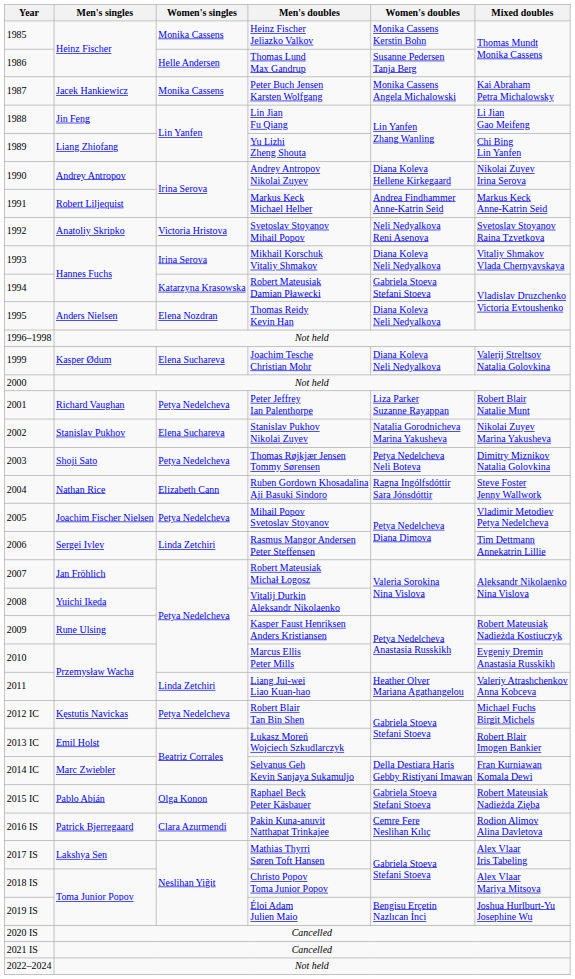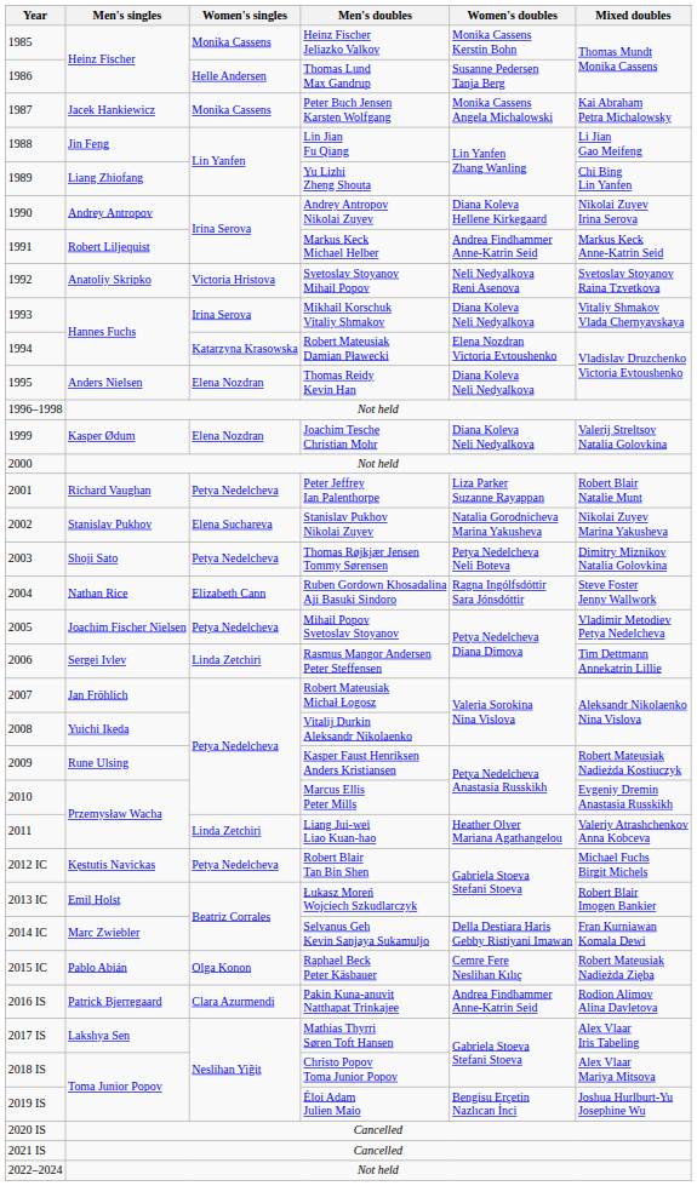Robert Mateusiak Damian Pławecki | Women's doubles: Gabriela Stoeva Stefani Stoeva -> Elena Nozdran Victoria Evtoushenko
Joachim Tesche Christian Mohr | Women's singles: Elena Suchareva -> Elena Nozdran
Raphael Beck Peter Käsbauer | Women's doubles: Gabriela Stoeva Stefani Stoeva -> Cemre Fere Neslihan Kılıç
Pakin Kuna-anuvit Natthapat Trinkajee | Women's doubles: Cemre Fere Neslihan Kılıç -> Andrea Findhammer Anne-Katrin Seid
